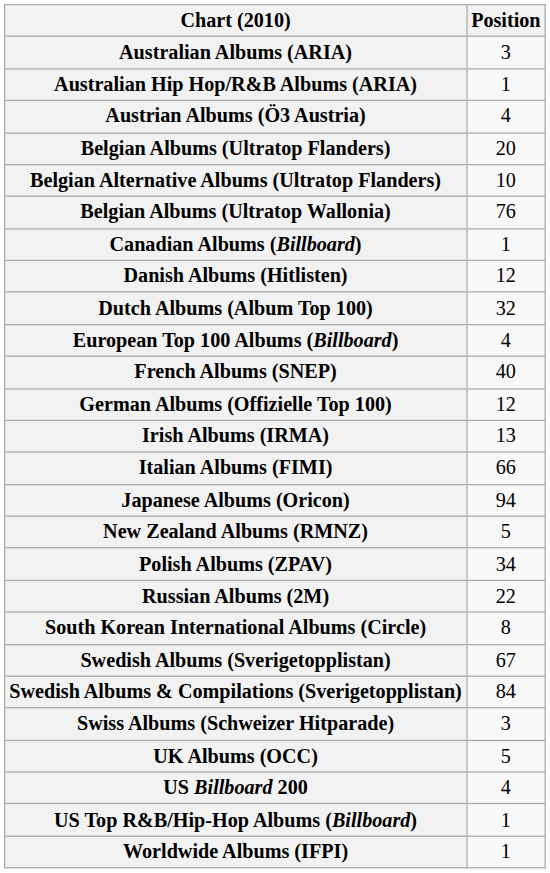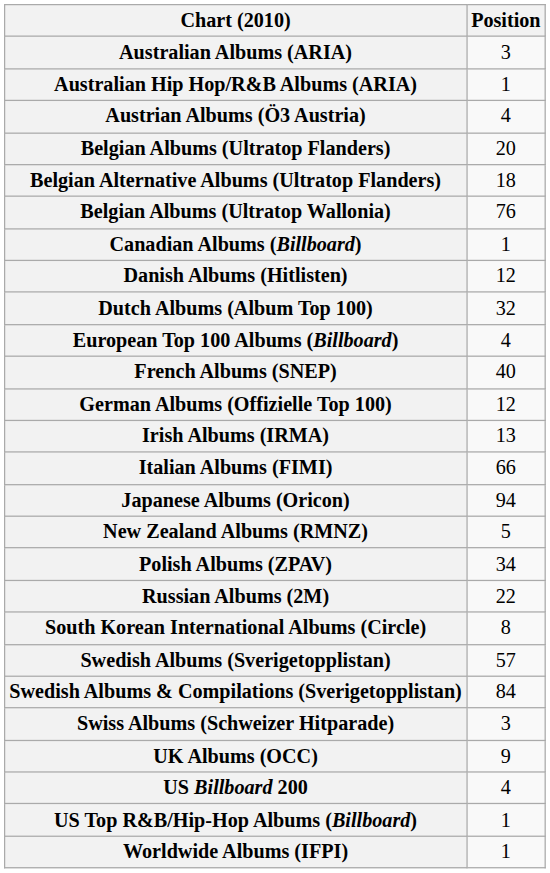Belgian Alternative Albums (Ultratop Flanders) | Position: 10 -> 18
Swedish Albums (Sverigetopplistan) | Position: 67 -> 57
UK Albums (OCC) | Position: 5 -> 9
